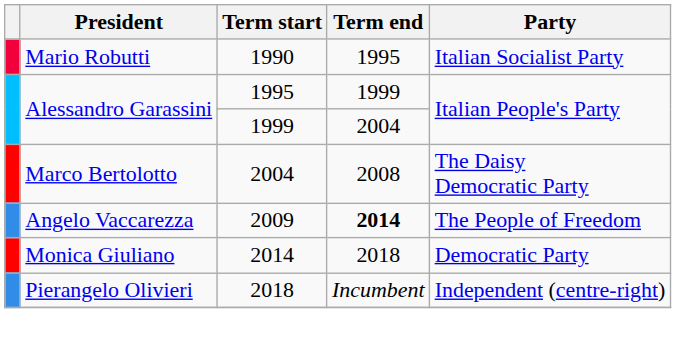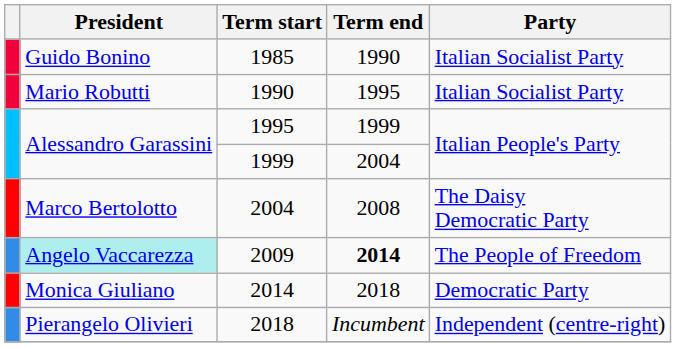+ row: Guido Bonino | 1985 | 1990 | Italian Socialist Party
2009 | President: no background -> paleturquoise background
